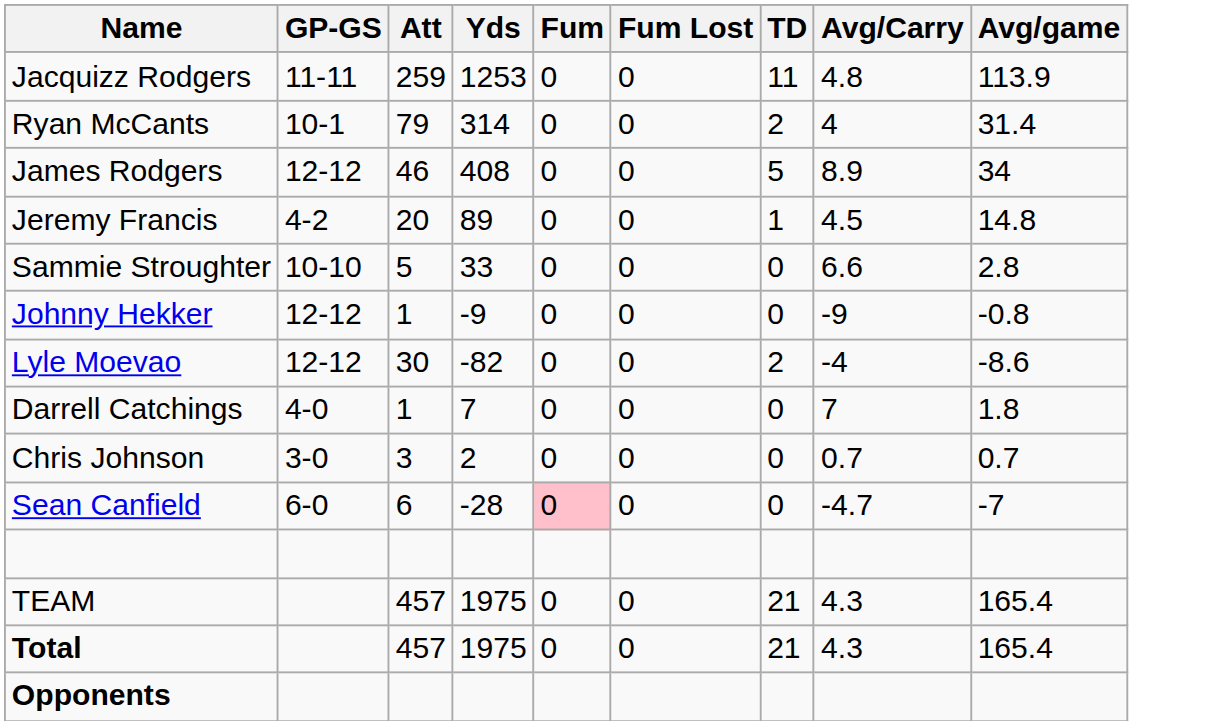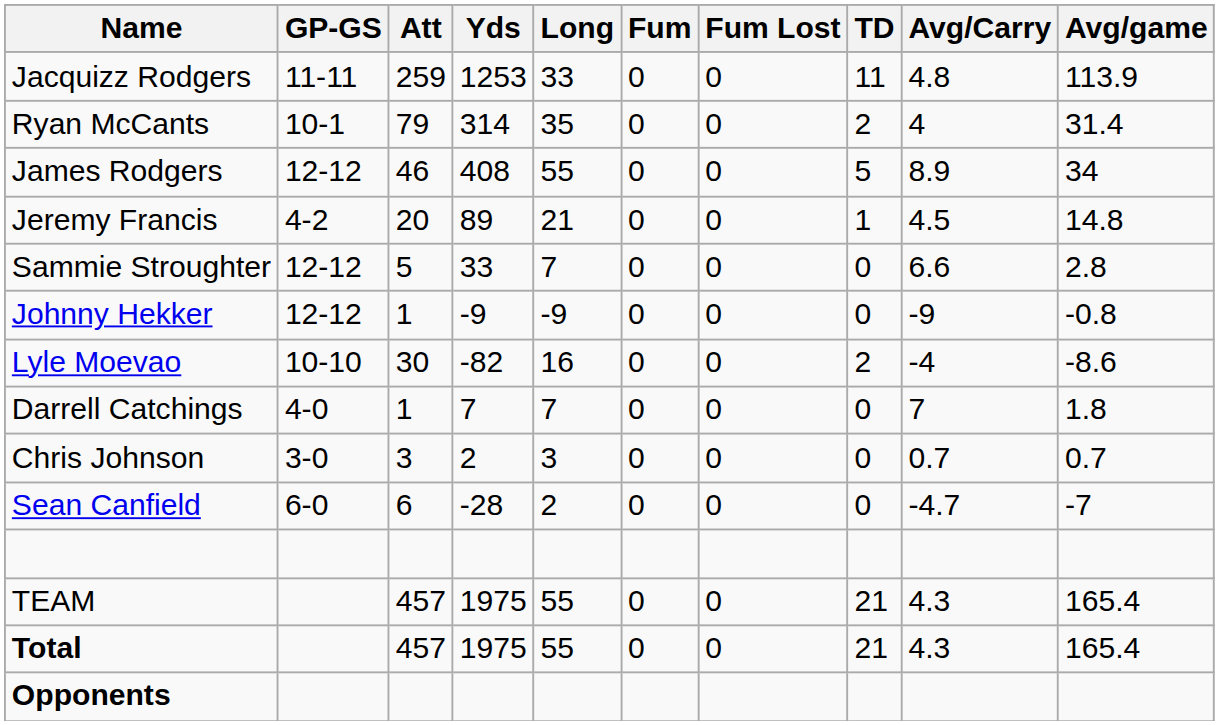+ column: Long | 33 | 35 | 55 | 21 | 7 | -9 | 16 | 7 | 3 | 2 | 55 | 55
Sammie Stroughter | GP-GS: 10-10 -> 12-12
Lyle Moevao | GP-GS: 12-12 -> 10-10
Sean Canfield | Fum: pink background -> no background
